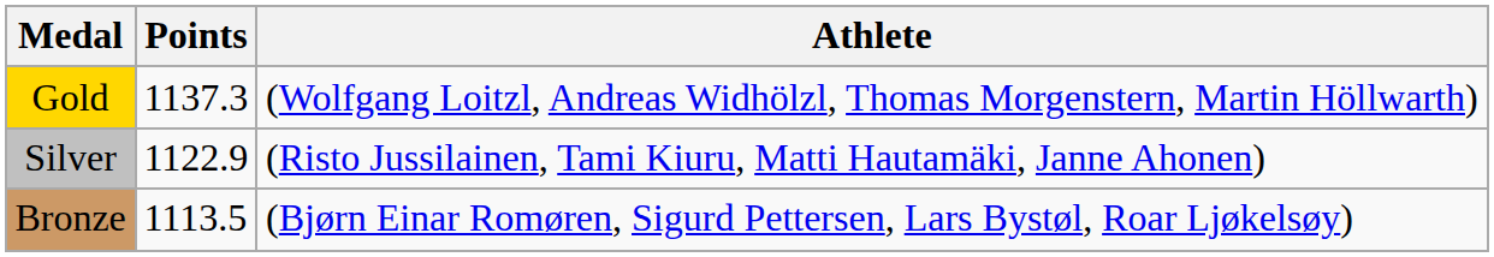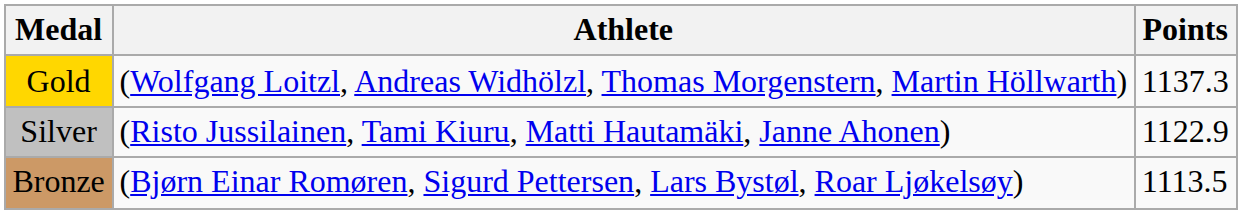columns swapped: Athlete <-> Points
